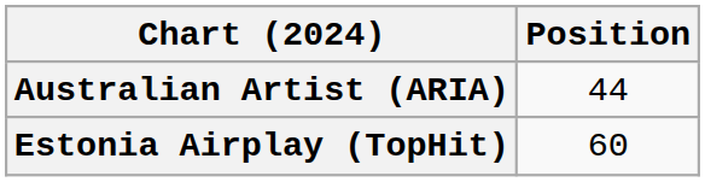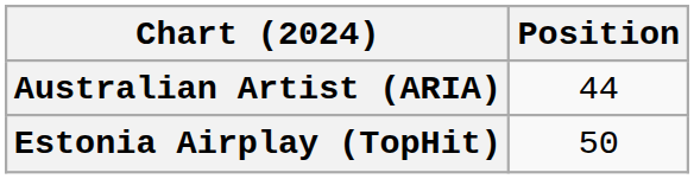Estonia Airplay (TopHit) | Position: 60 -> 50
